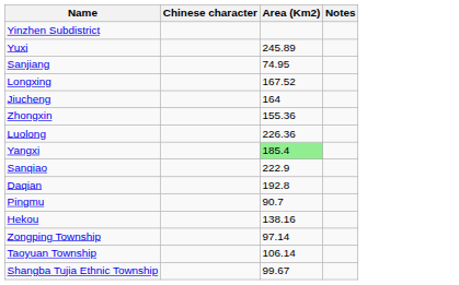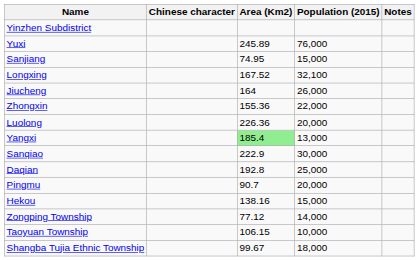+ column: Population (2015) | 76,000 | 15,000 | 32,100 | 26,000 | 22,000 | 20,000 | 13,000 | 30,000 | 25,000 | 20,000 | 15,000 | 14,000 | 10,000 | 18,000
Zongping Township | Area (Km2): 97.14 -> 77.12
Taoyuan Township | Area (Km2): 106.14 -> 106.15
